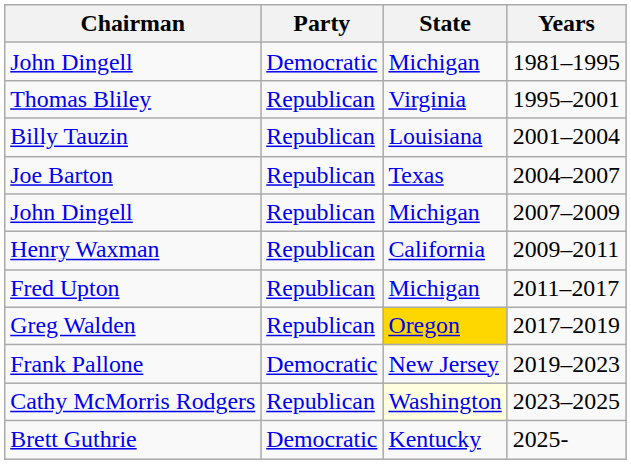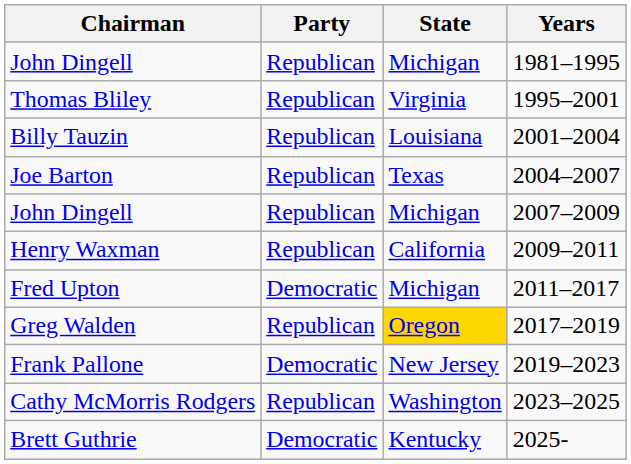John Dingell / 1981–1995 | Party: Democratic -> Republican
Fred Upton | Party: Republican -> Democratic
Cathy McMorris Rodgers | State: lightyellow background -> no background
